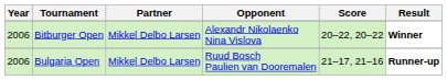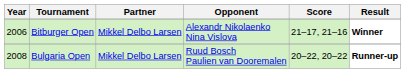Bitburger Open | Score: 20–22, 20–22 -> 21–17, 21–16
Bulgaria Open | Year: 2006 -> 2008
Bulgaria Open | Score: 21–17, 21–16 -> 20–22, 20–22
